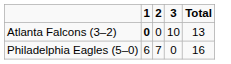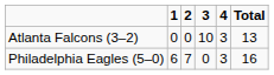+ column: 4 | 3 | 3
Atlanta Falcons (3–2) | 1: bold -> normal
